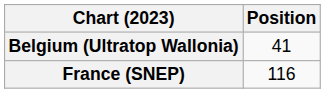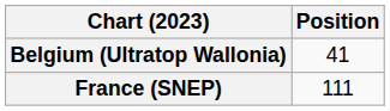France (SNEP) | Position: 116 -> 111
